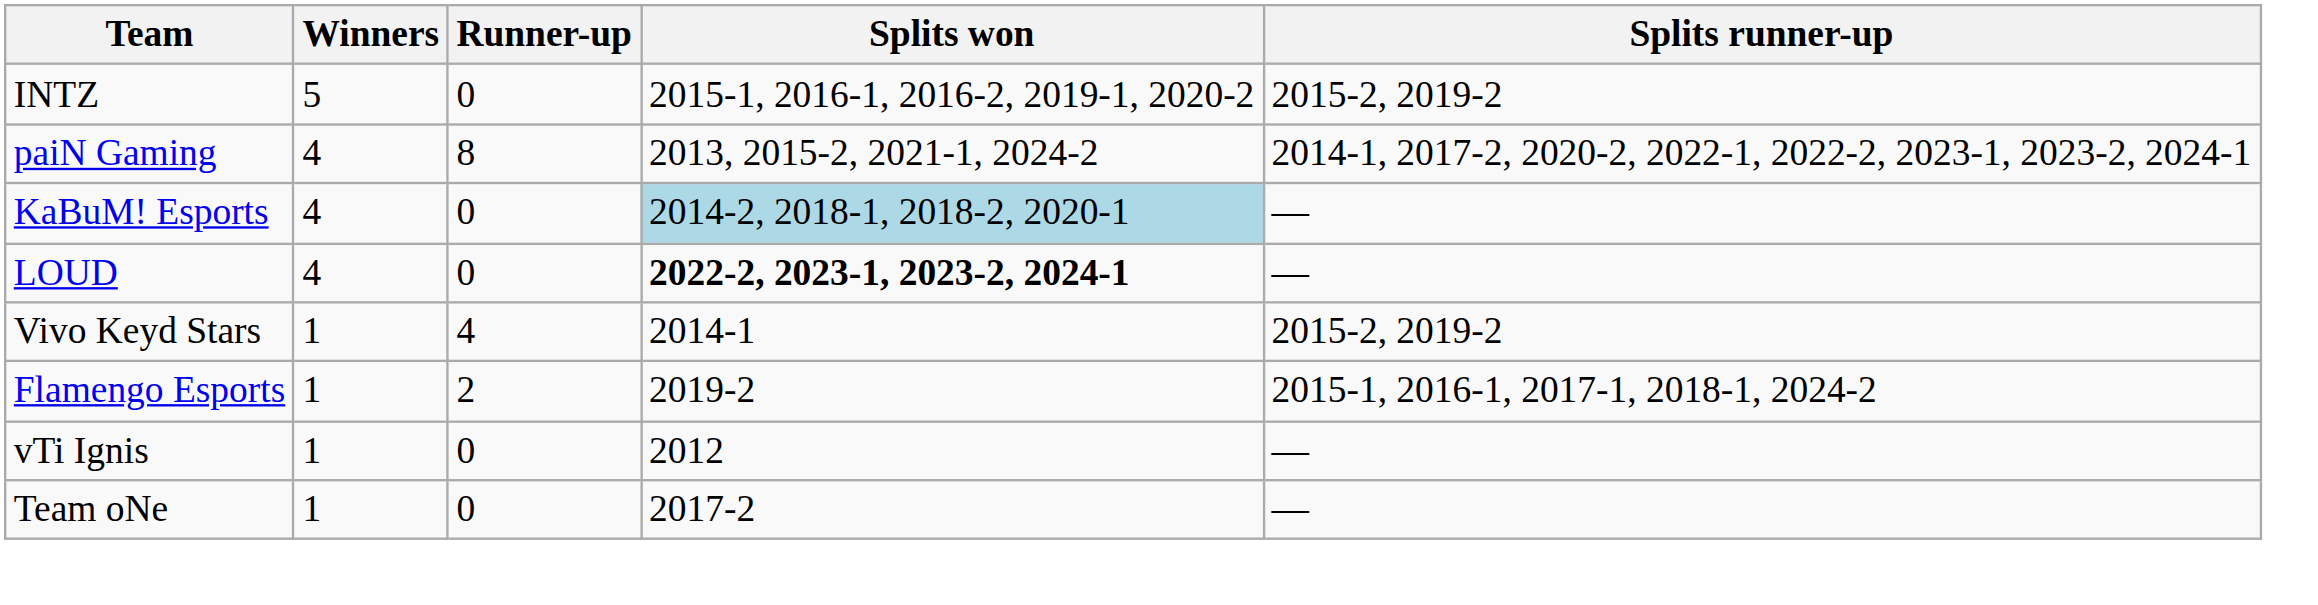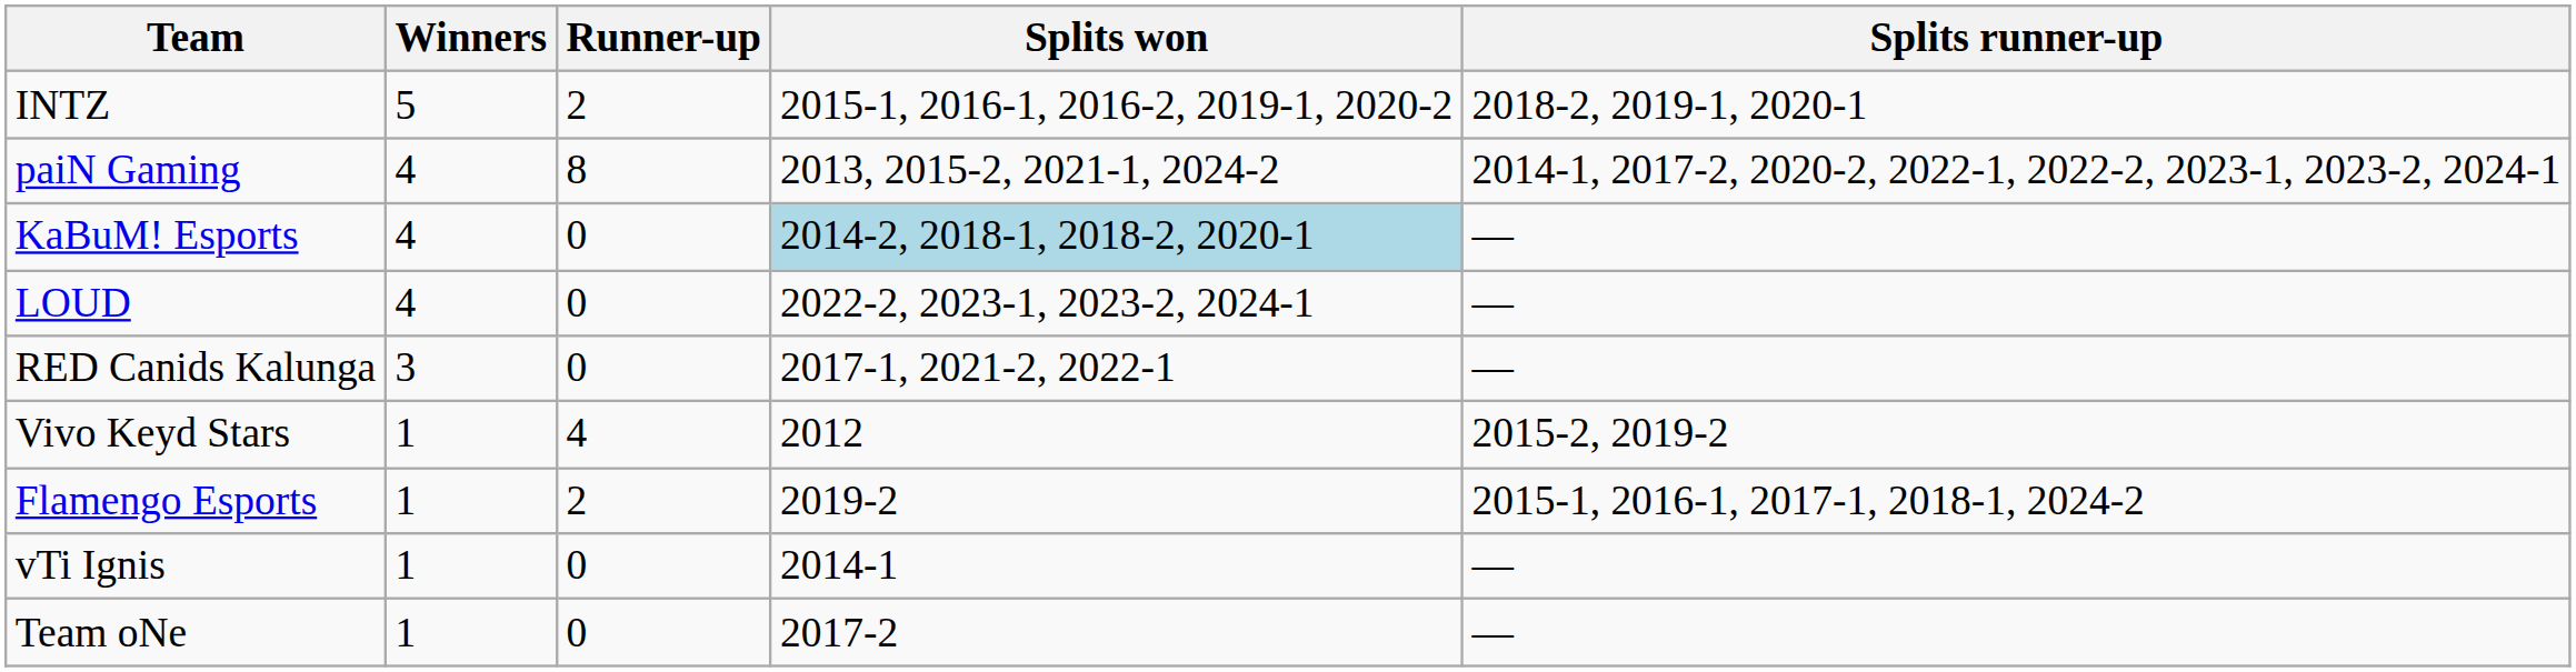INTZ | Runner-up: 0 -> 2
INTZ | Splits runner-up: 2015-2, 2019-2 -> 2018-2, 2019-1, 2020-1
LOUD | Splits won: bold -> normal
+ row: RED Canids Kalunga | 3 | 0 | 2017-1, 2021-2, 2022-1 | —
Vivo Keyd Stars | Splits won: 2014-1 -> 2012
vTi Ignis | Splits won: 2012 -> 2014-1
